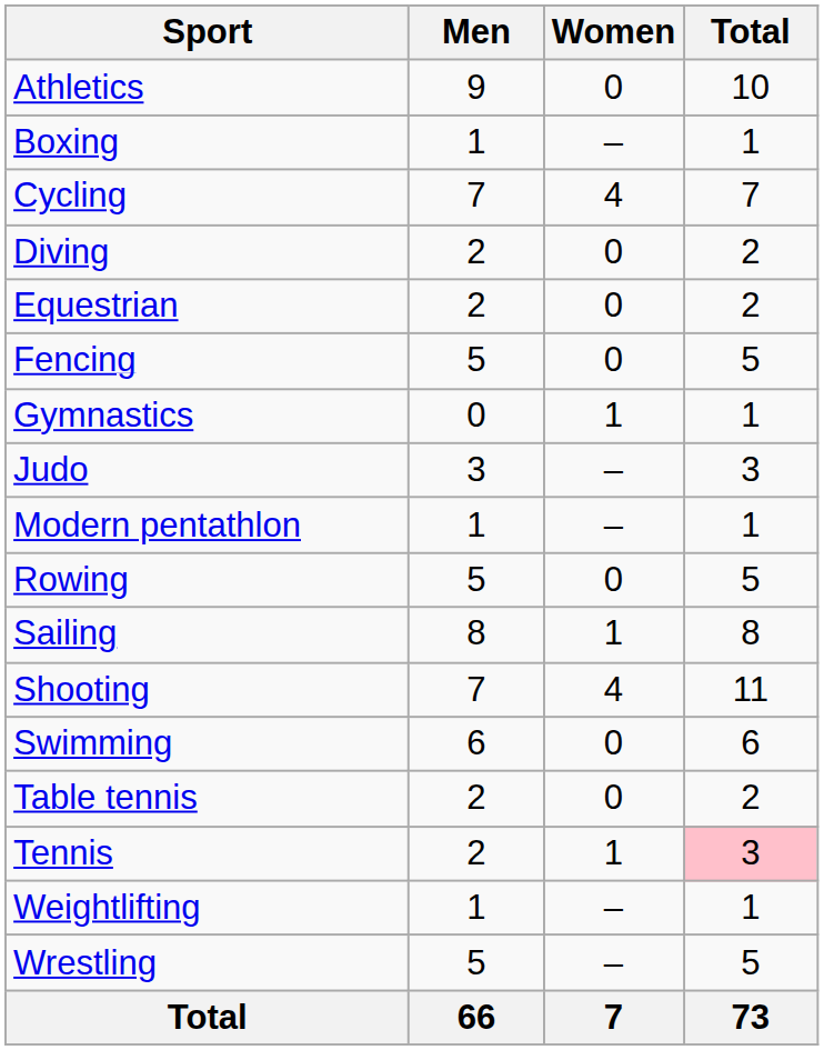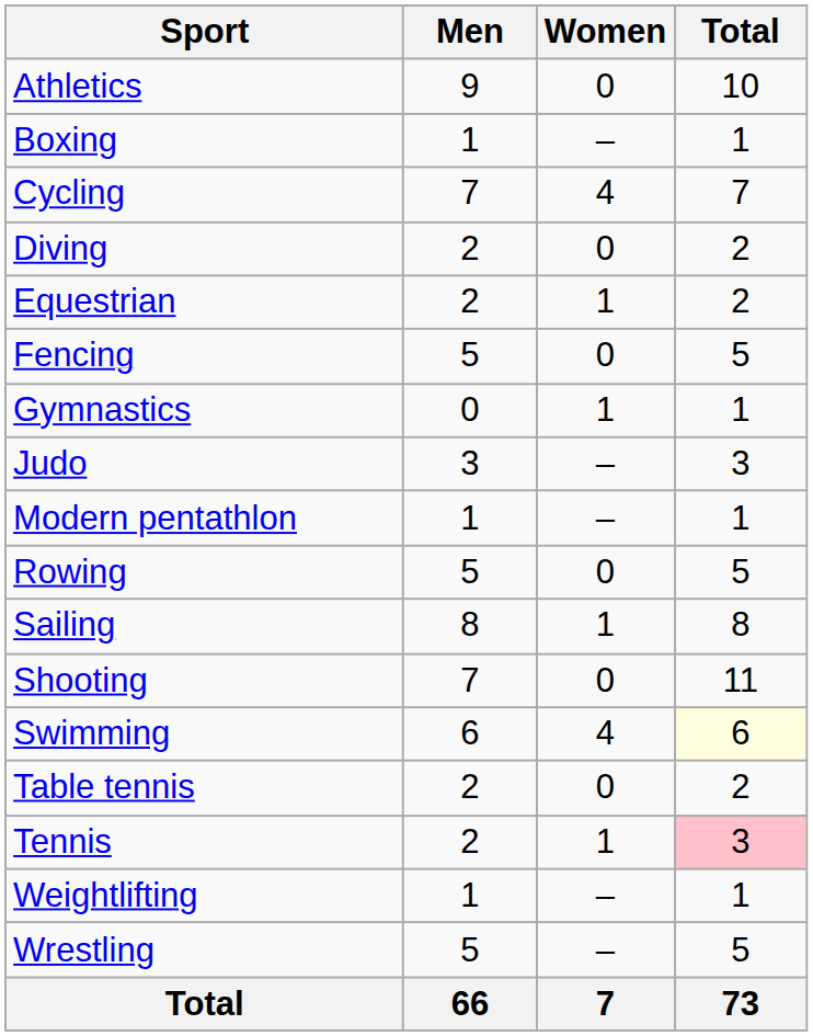Equestrian | Women: 0 -> 1
Shooting | Women: 4 -> 0
Swimming | Women: 0 -> 4
Swimming | Total: no background -> lightyellow background
